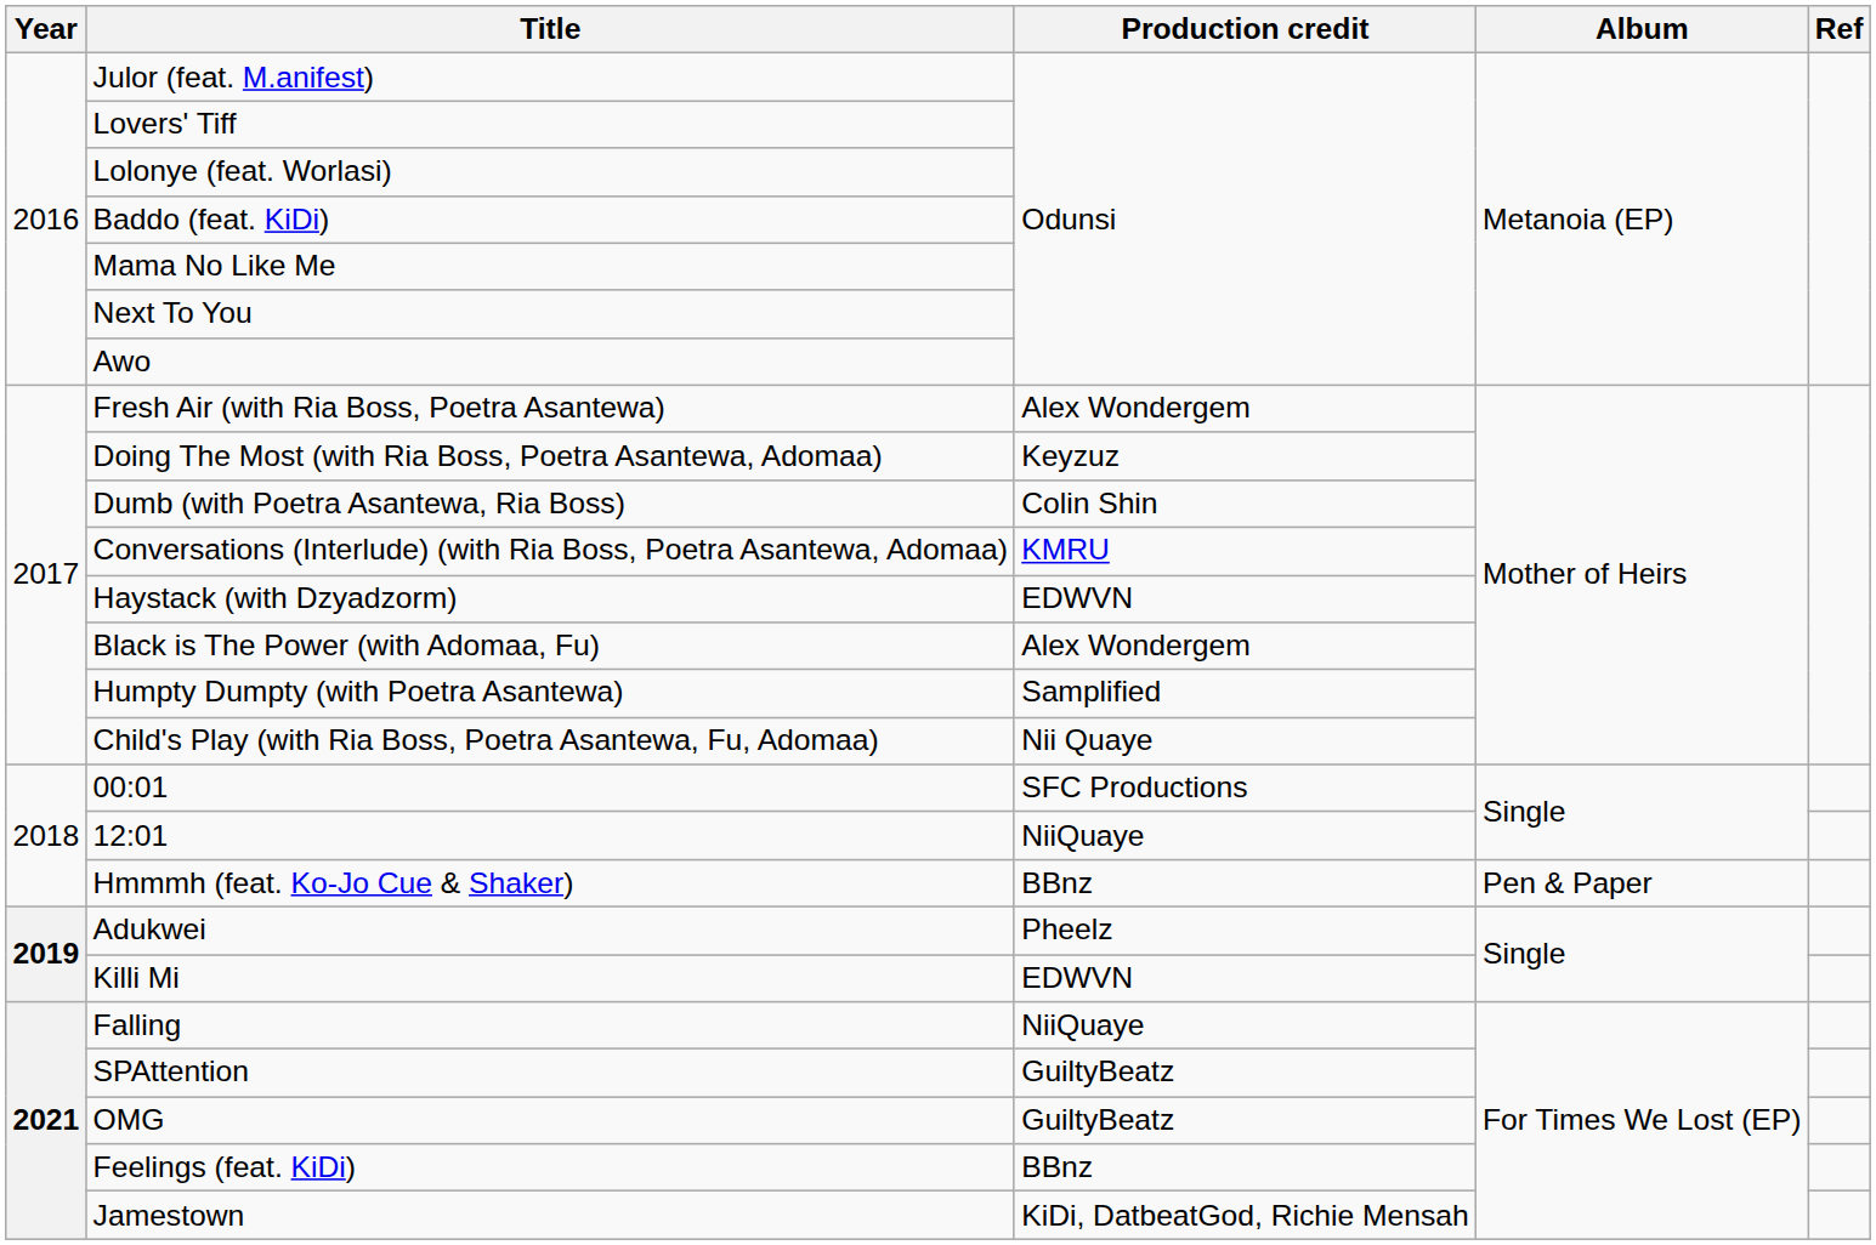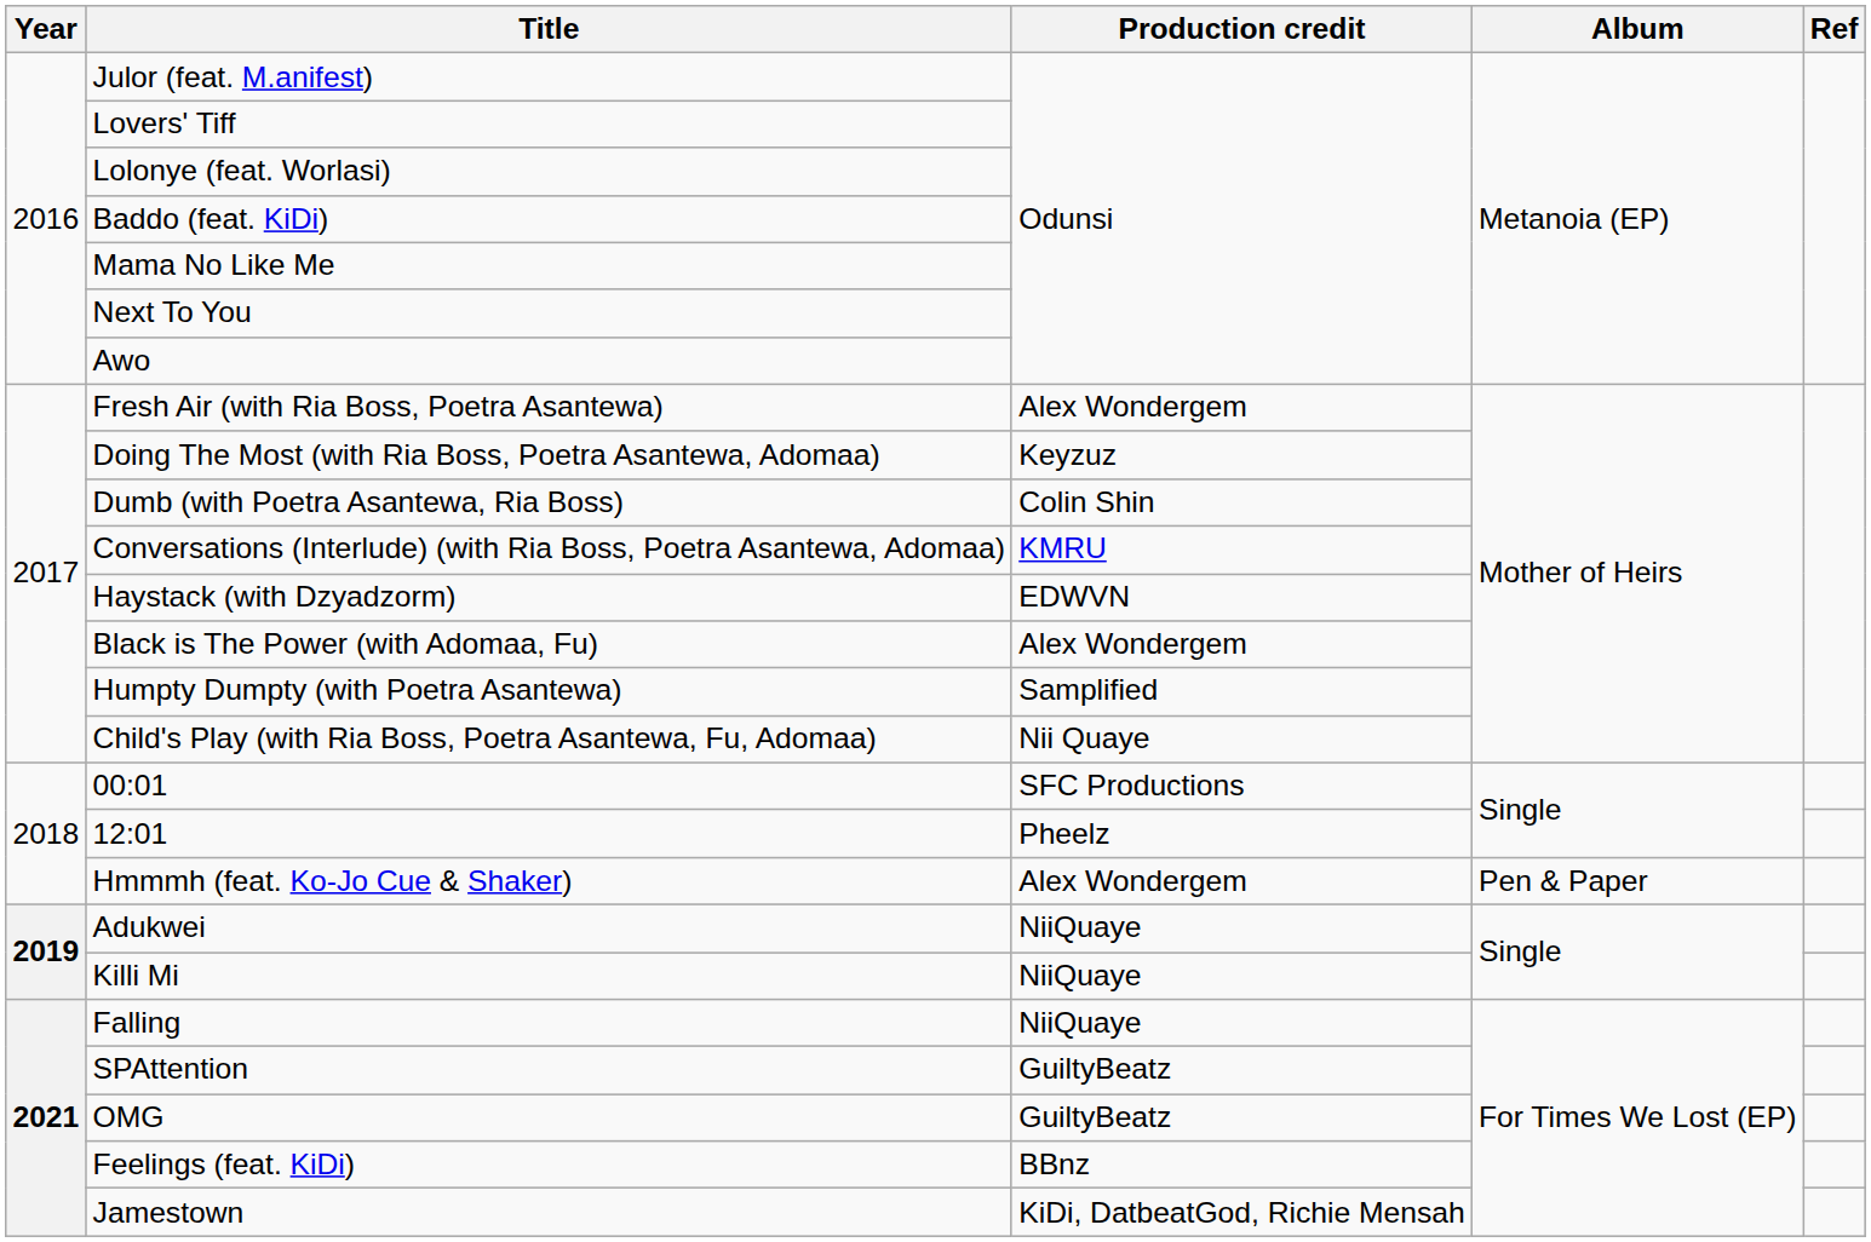12:01 | Production credit: NiiQuaye -> Pheelz
Hmmmh (feat. Ko-Jo Cue & Shaker) | Production credit: BBnz -> Alex Wondergem
Adukwei | Production credit: Pheelz -> NiiQuaye
Killi Mi | Production credit: EDWVN -> NiiQuaye
